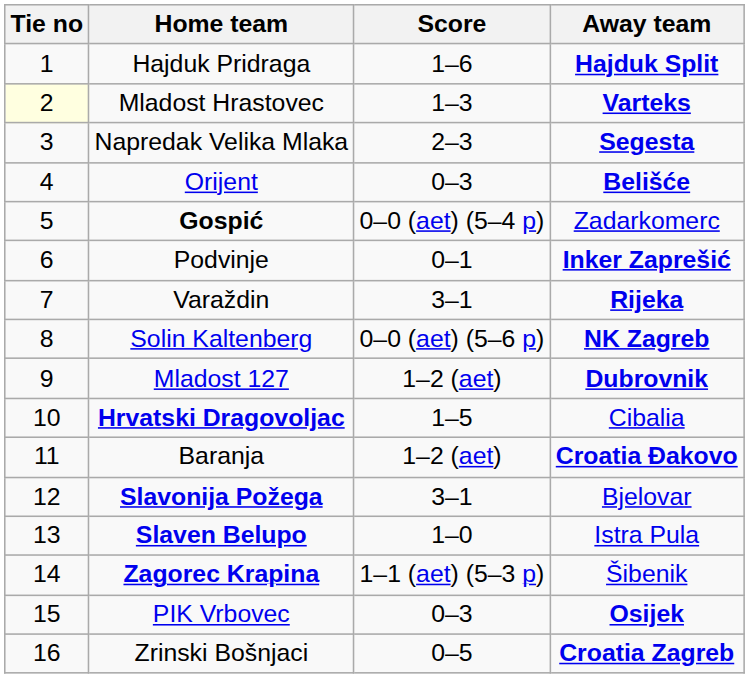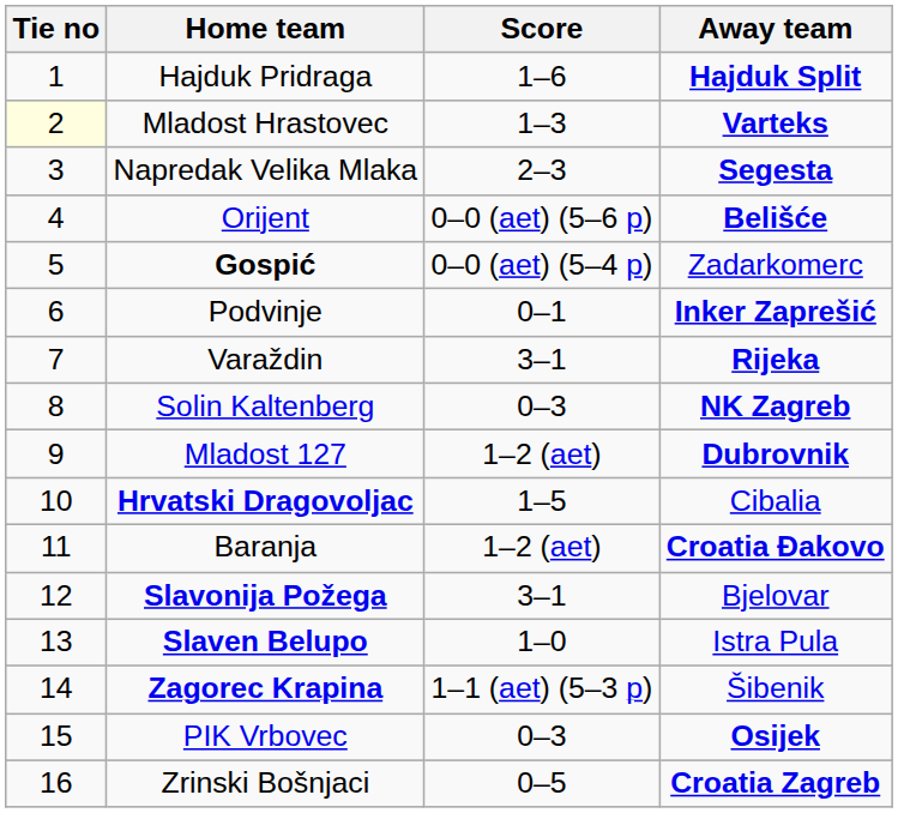Orijent | Score: 0–3 -> 0–0 (aet) (5–6 p)
Solin Kaltenberg | Score: 0–0 (aet) (5–6 p) -> 0–3
